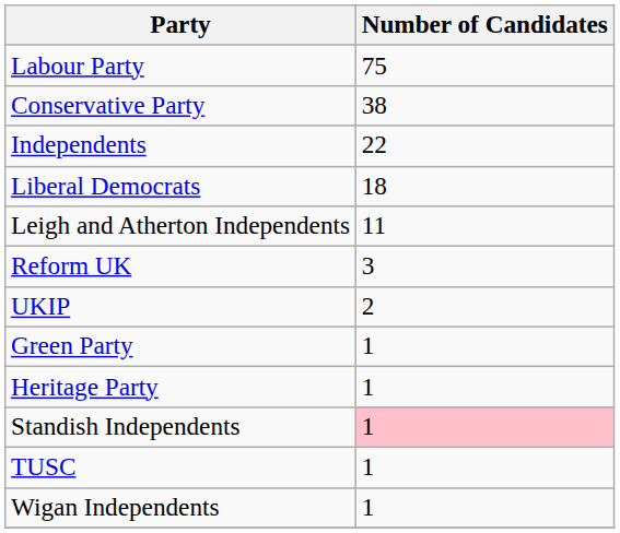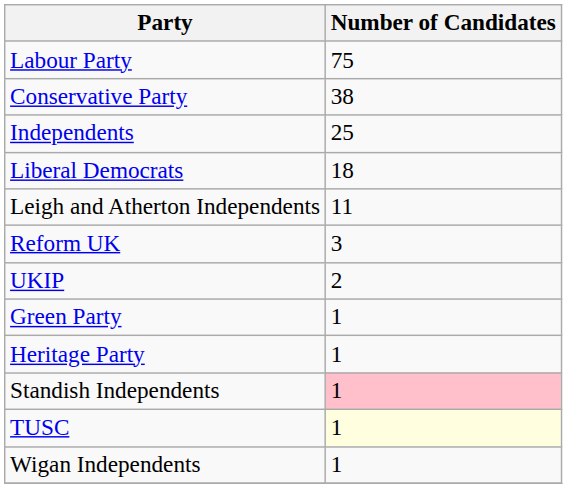Independents | Number of Candidates: 22 -> 25
TUSC | Number of Candidates: no background -> lightyellow background
